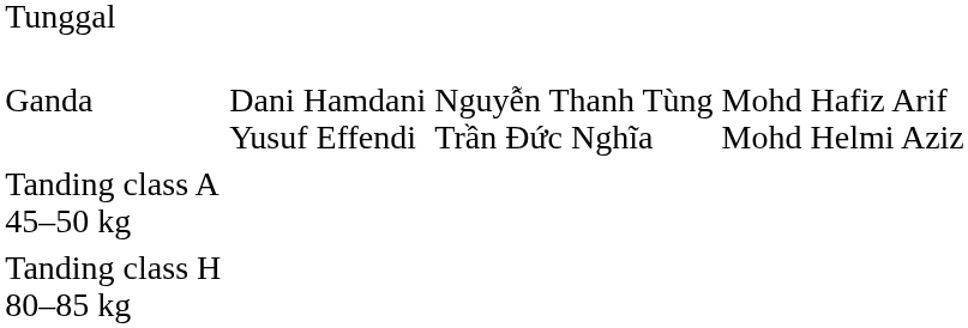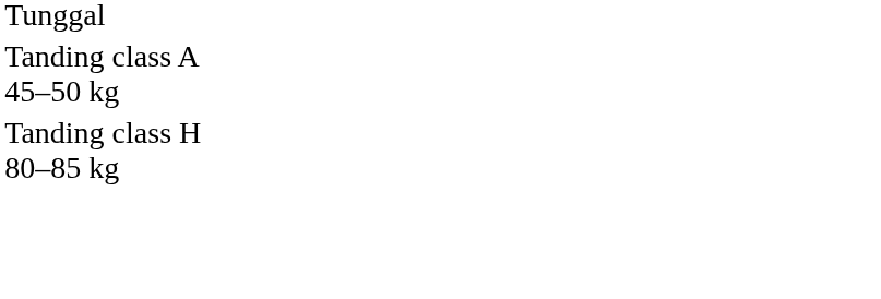- row: Ganda | Dani Hamdani Yusuf Effendi | Nguyễn Thanh Tùng Trần Đức Nghĩa | Mohd Hafiz Arif Mohd Helmi Aziz
